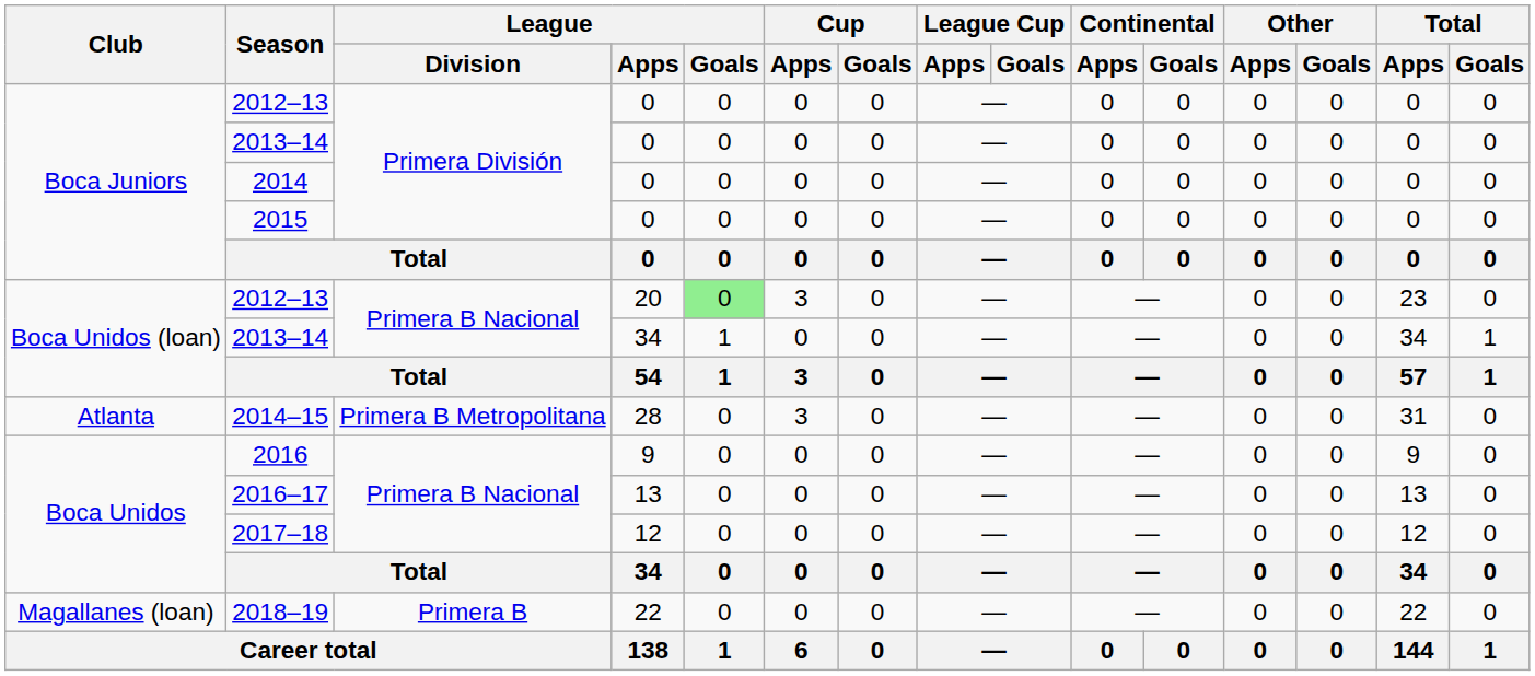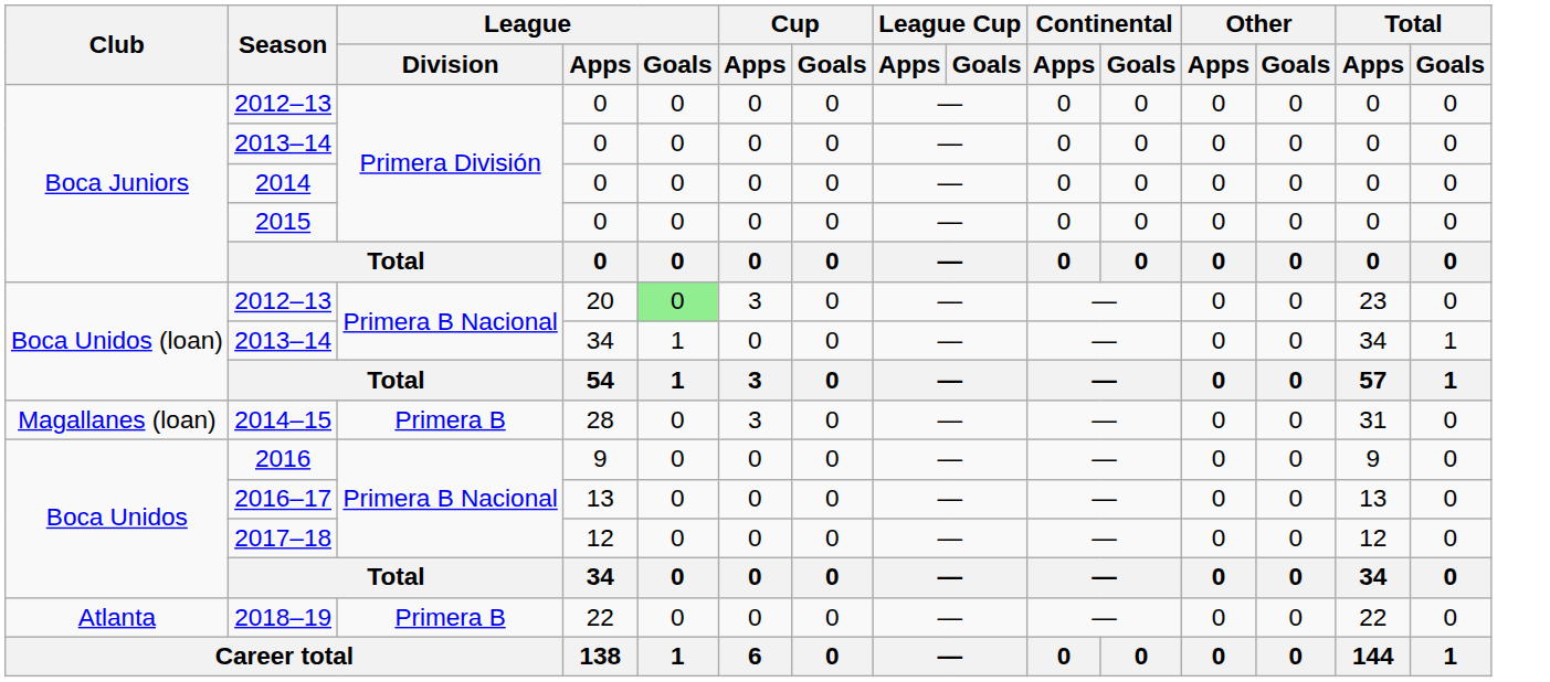2014–15 | Club: Atlanta -> Magallanes (loan)
2014–15 | League / Division: Primera B Metropolitana -> Primera B
2018–19 | Club: Magallanes (loan) -> Atlanta
